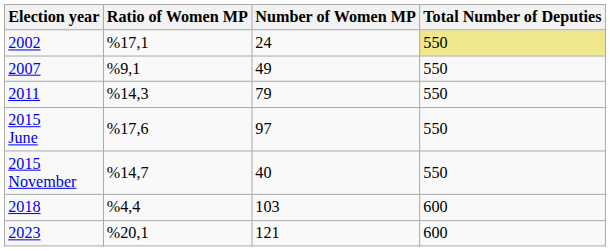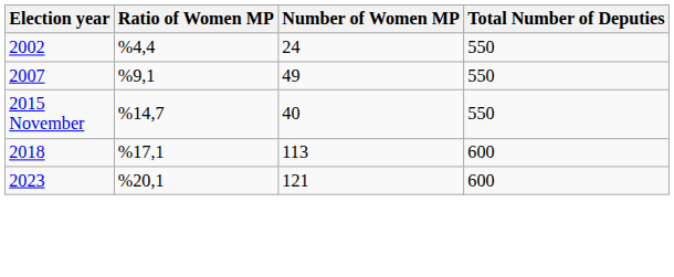2002 | Ratio of Women MP: %17,1 -> %4,4
2002 | Total Number of Deputies: khaki background -> no background
- row: 2011 | %14,3 | 79 | 550
- row: 2015 June | %17,6 | 97 | 550
2018 | Ratio of Women MP: %4,4 -> %17,1
2018 | Number of Women MP: 103 -> 113
